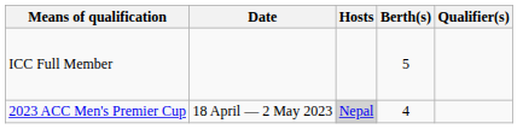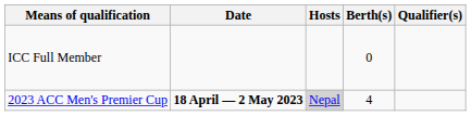ICC Full Member | Berth(s): 5 -> 0
2023 ACC Men's Premier Cup | Date: normal -> bold
